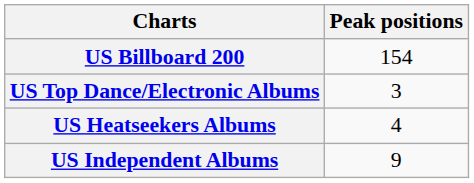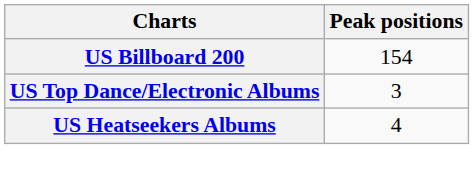- row: US Independent Albums | 9
